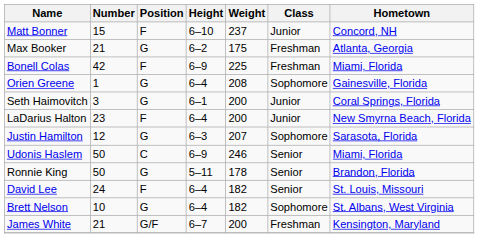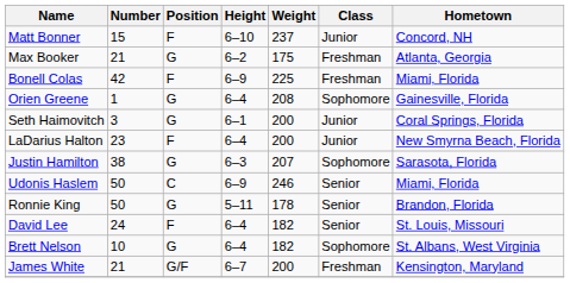Justin Hamilton | Number: 12 -> 38
